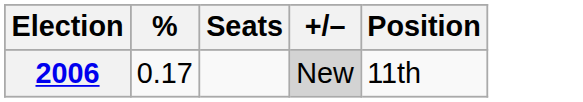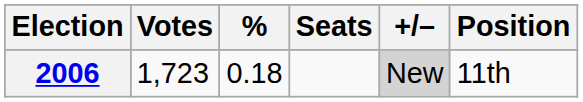+ column: Votes | 1,723
2006 | %: 0.17 -> 0.18
